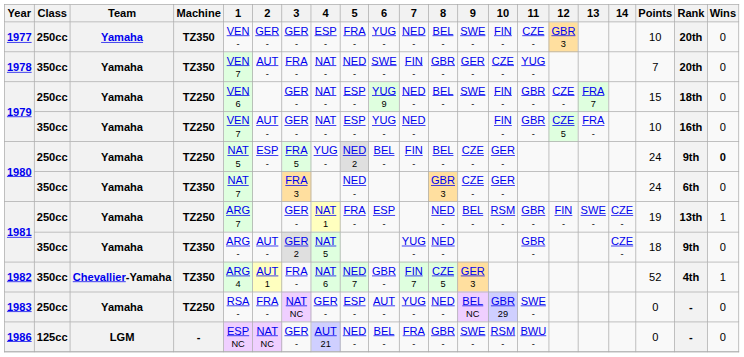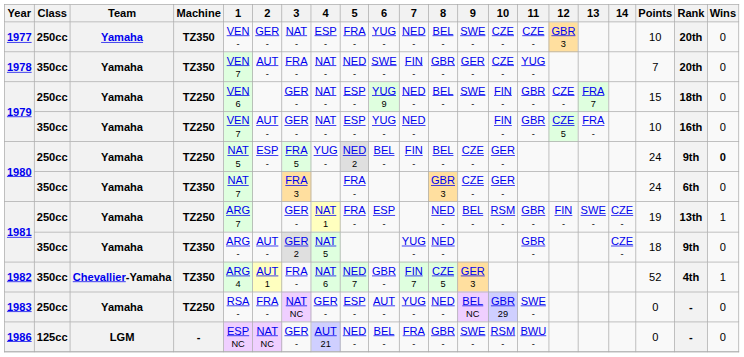1977 | 3: GER - -> NAT -
1977 | 10: FIN - -> CZE -
1980 / 350cc | 5: NED - -> FRA -
